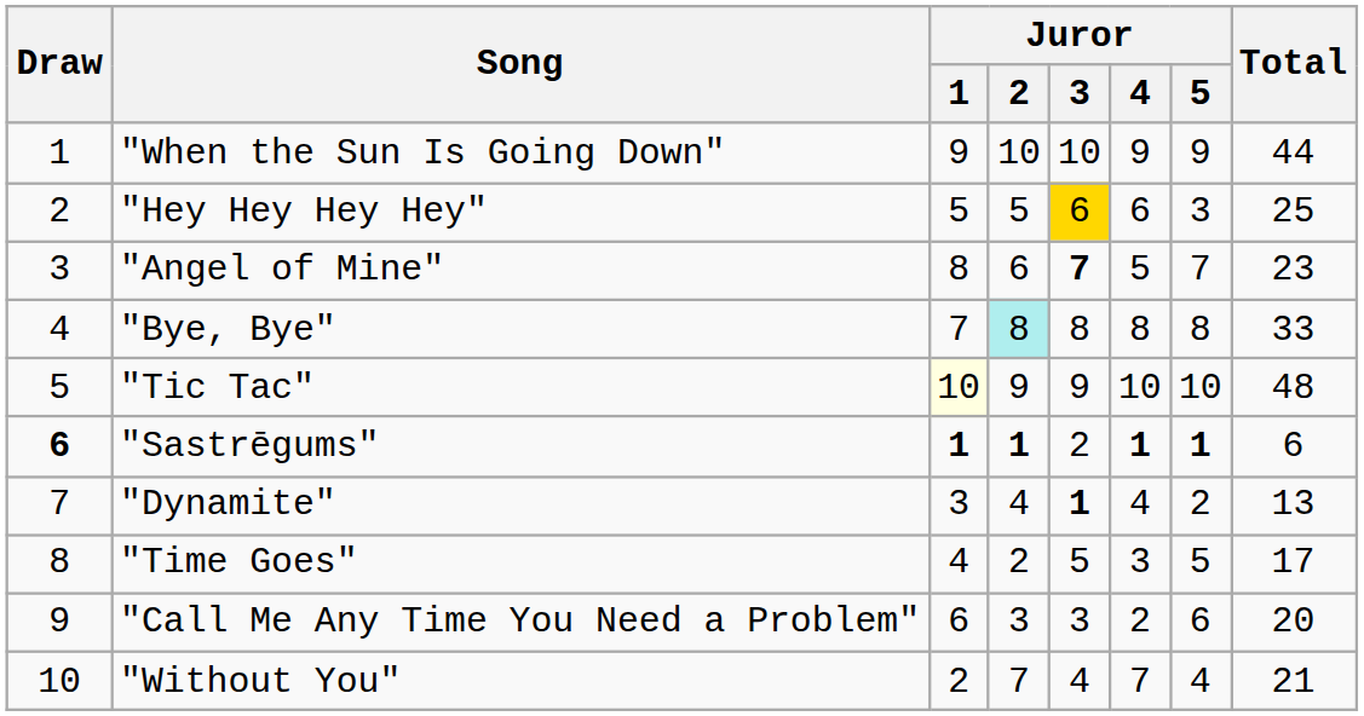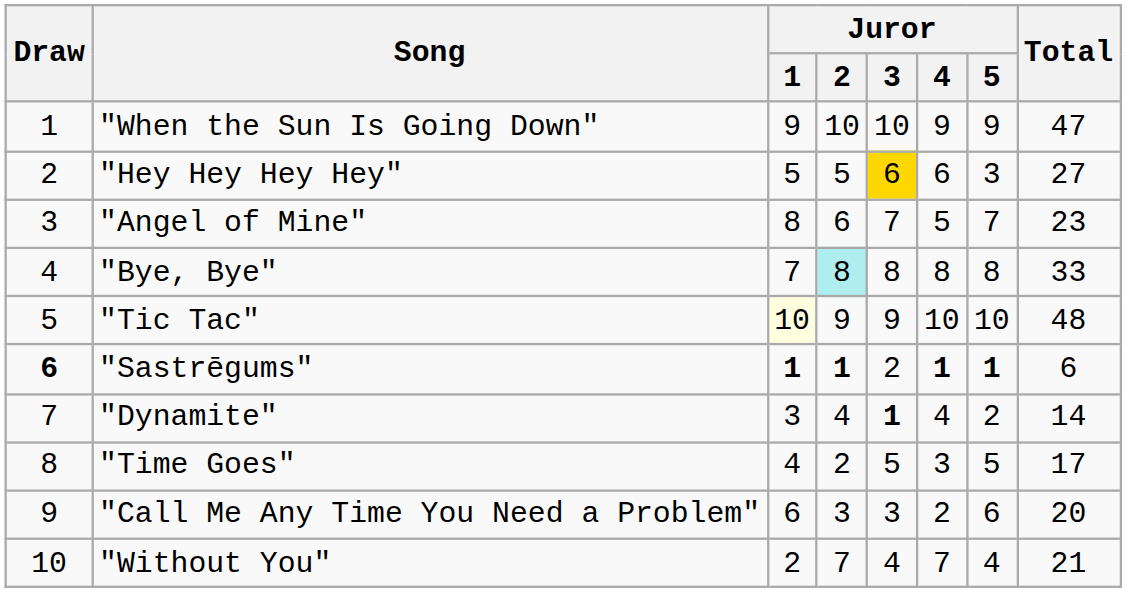"When the Sun Is Going Down" | Total: 44 -> 47
"Hey Hey Hey Hey" | Total: 25 -> 27
"Angel of Mine" | Juror / 3: bold -> normal
"Dynamite" | Total: 13 -> 14
